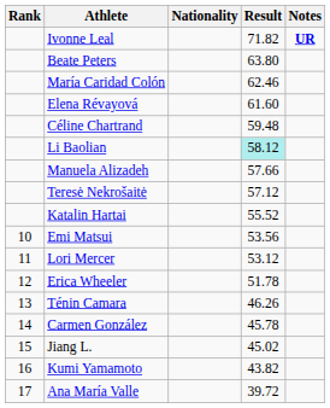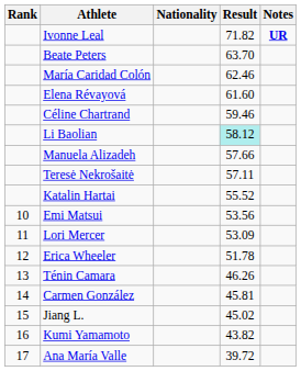Beate Peters | Result: 63.80 -> 63.70
Céline Chartrand | Result: 59.48 -> 59.46
Teresė Nekrošaitė | Result: 57.12 -> 57.11
Lori Mercer | Result: 53.12 -> 53.09
Carmen González | Result: 45.78 -> 45.81
